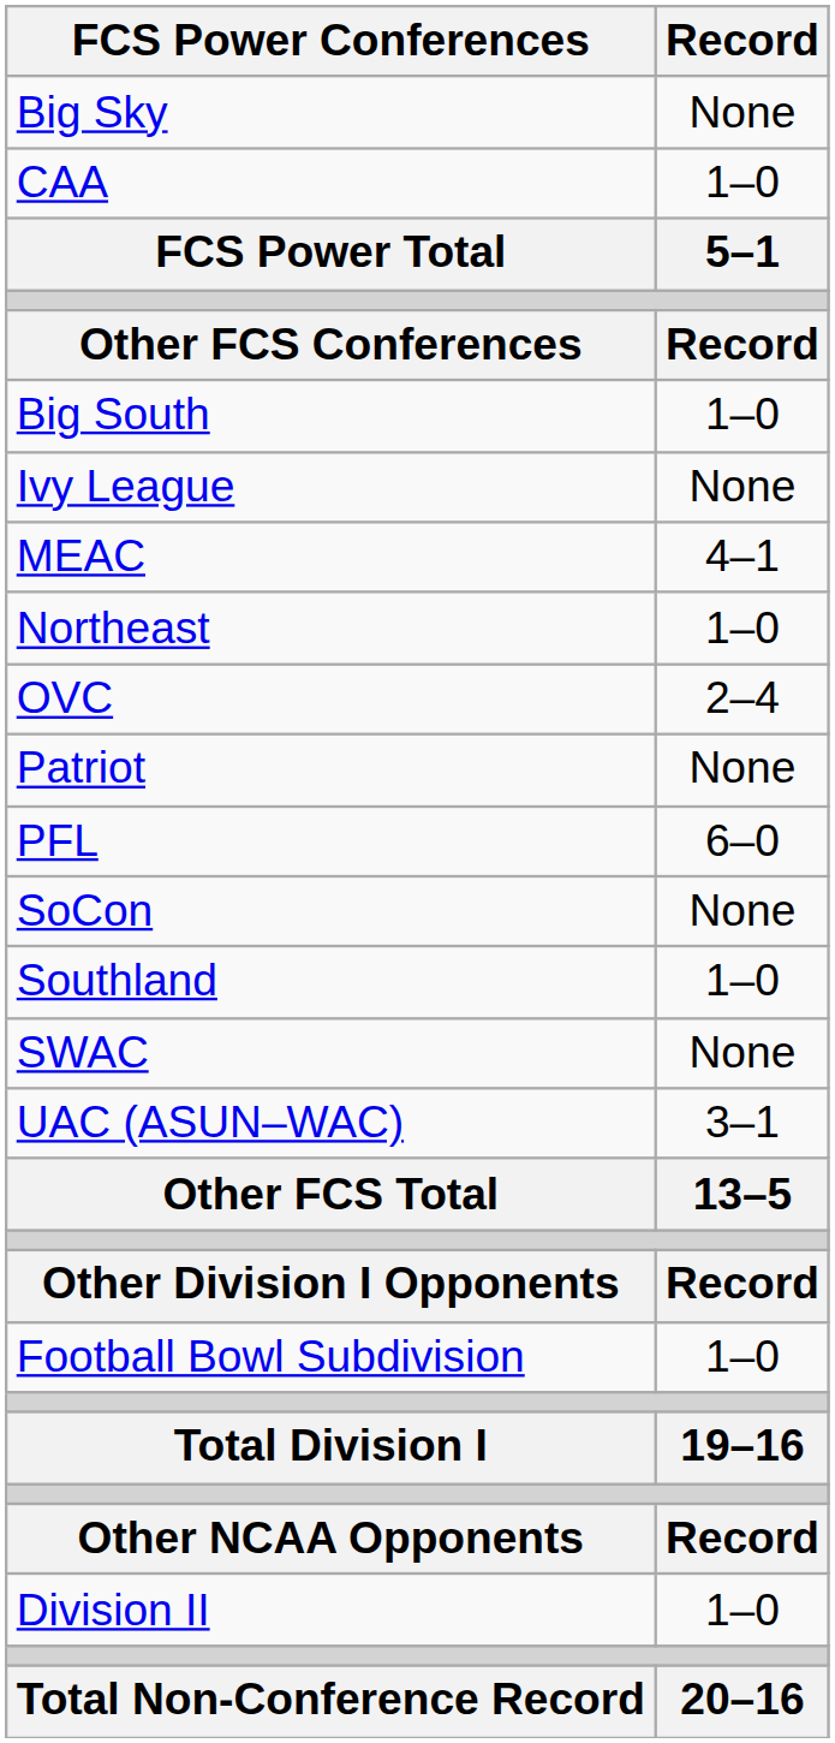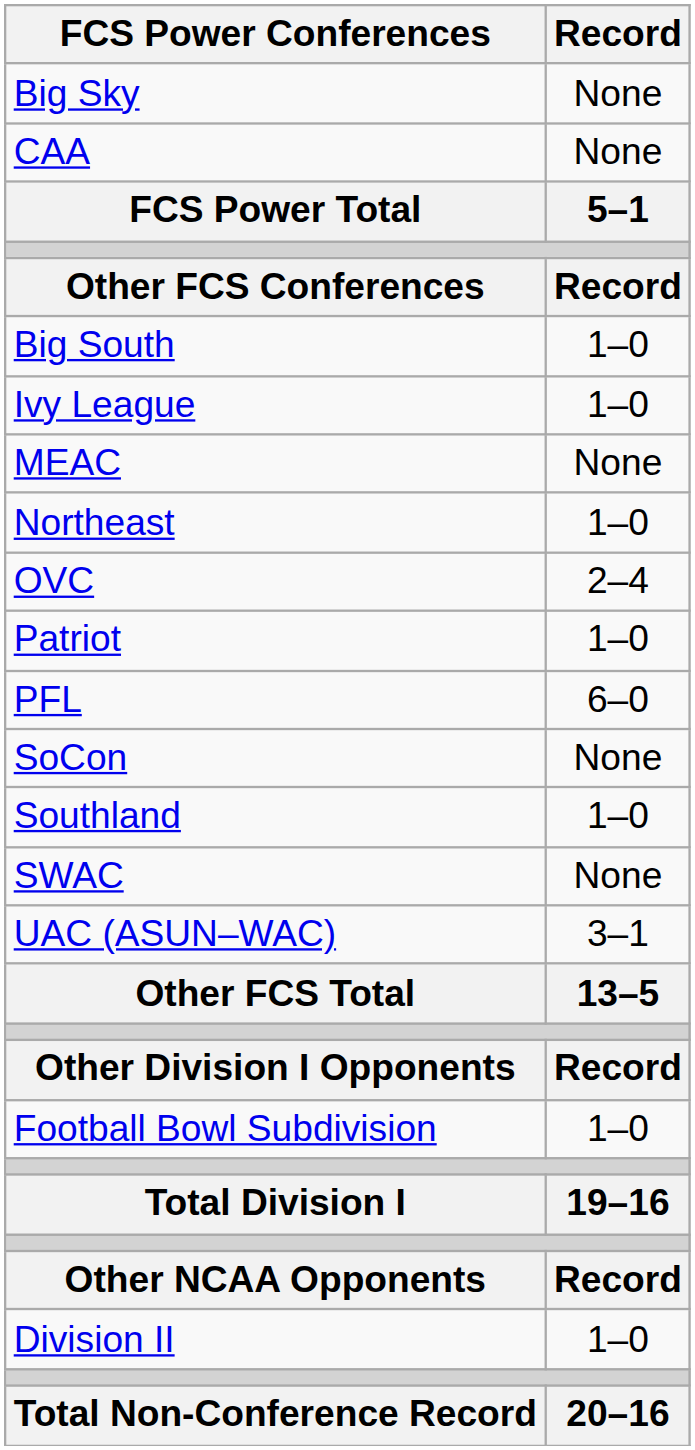CAA | Record: 1–0 -> None
Ivy League | Record: None -> 1–0
MEAC | Record: 4–1 -> None
Patriot | Record: None -> 1–0
